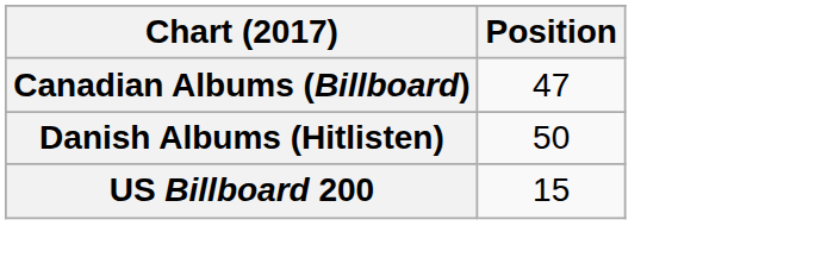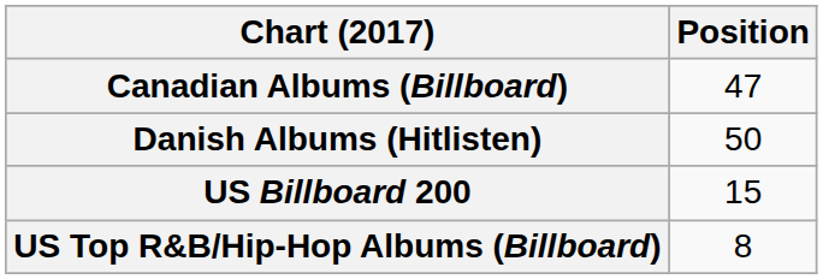+ row: US Top R&B/Hip-Hop Albums (Billboard) | 8
